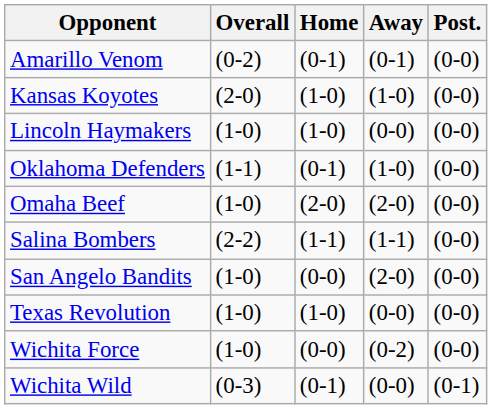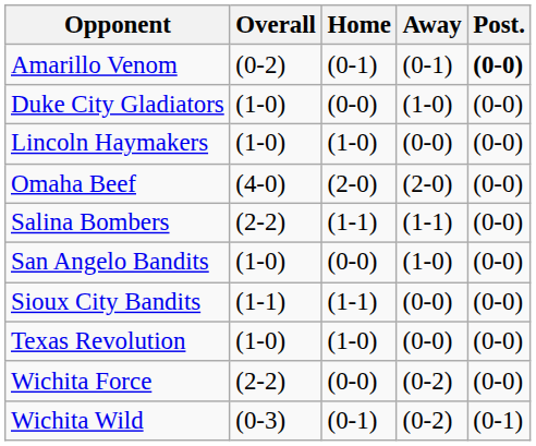Amarillo Venom | Post.: normal -> bold
+ row: Duke City Gladiators | (1-0) | (0-0) | (1-0) | (0-0)
- row: Kansas Koyotes | (2-0) | (1-0) | (1-0) | (0-0)
- row: Oklahoma Defenders | (1-1) | (0-1) | (1-0) | (0-0)
Omaha Beef | Overall: (1-0) -> (4-0)
San Angelo Bandits | Away: (2-0) -> (1-0)
+ row: Sioux City Bandits | (1-1) | (1-1) | (0-0) | (0-0)
Wichita Force | Overall: (1-0) -> (2-2)
Wichita Wild | Away: (0-0) -> (0-2)
